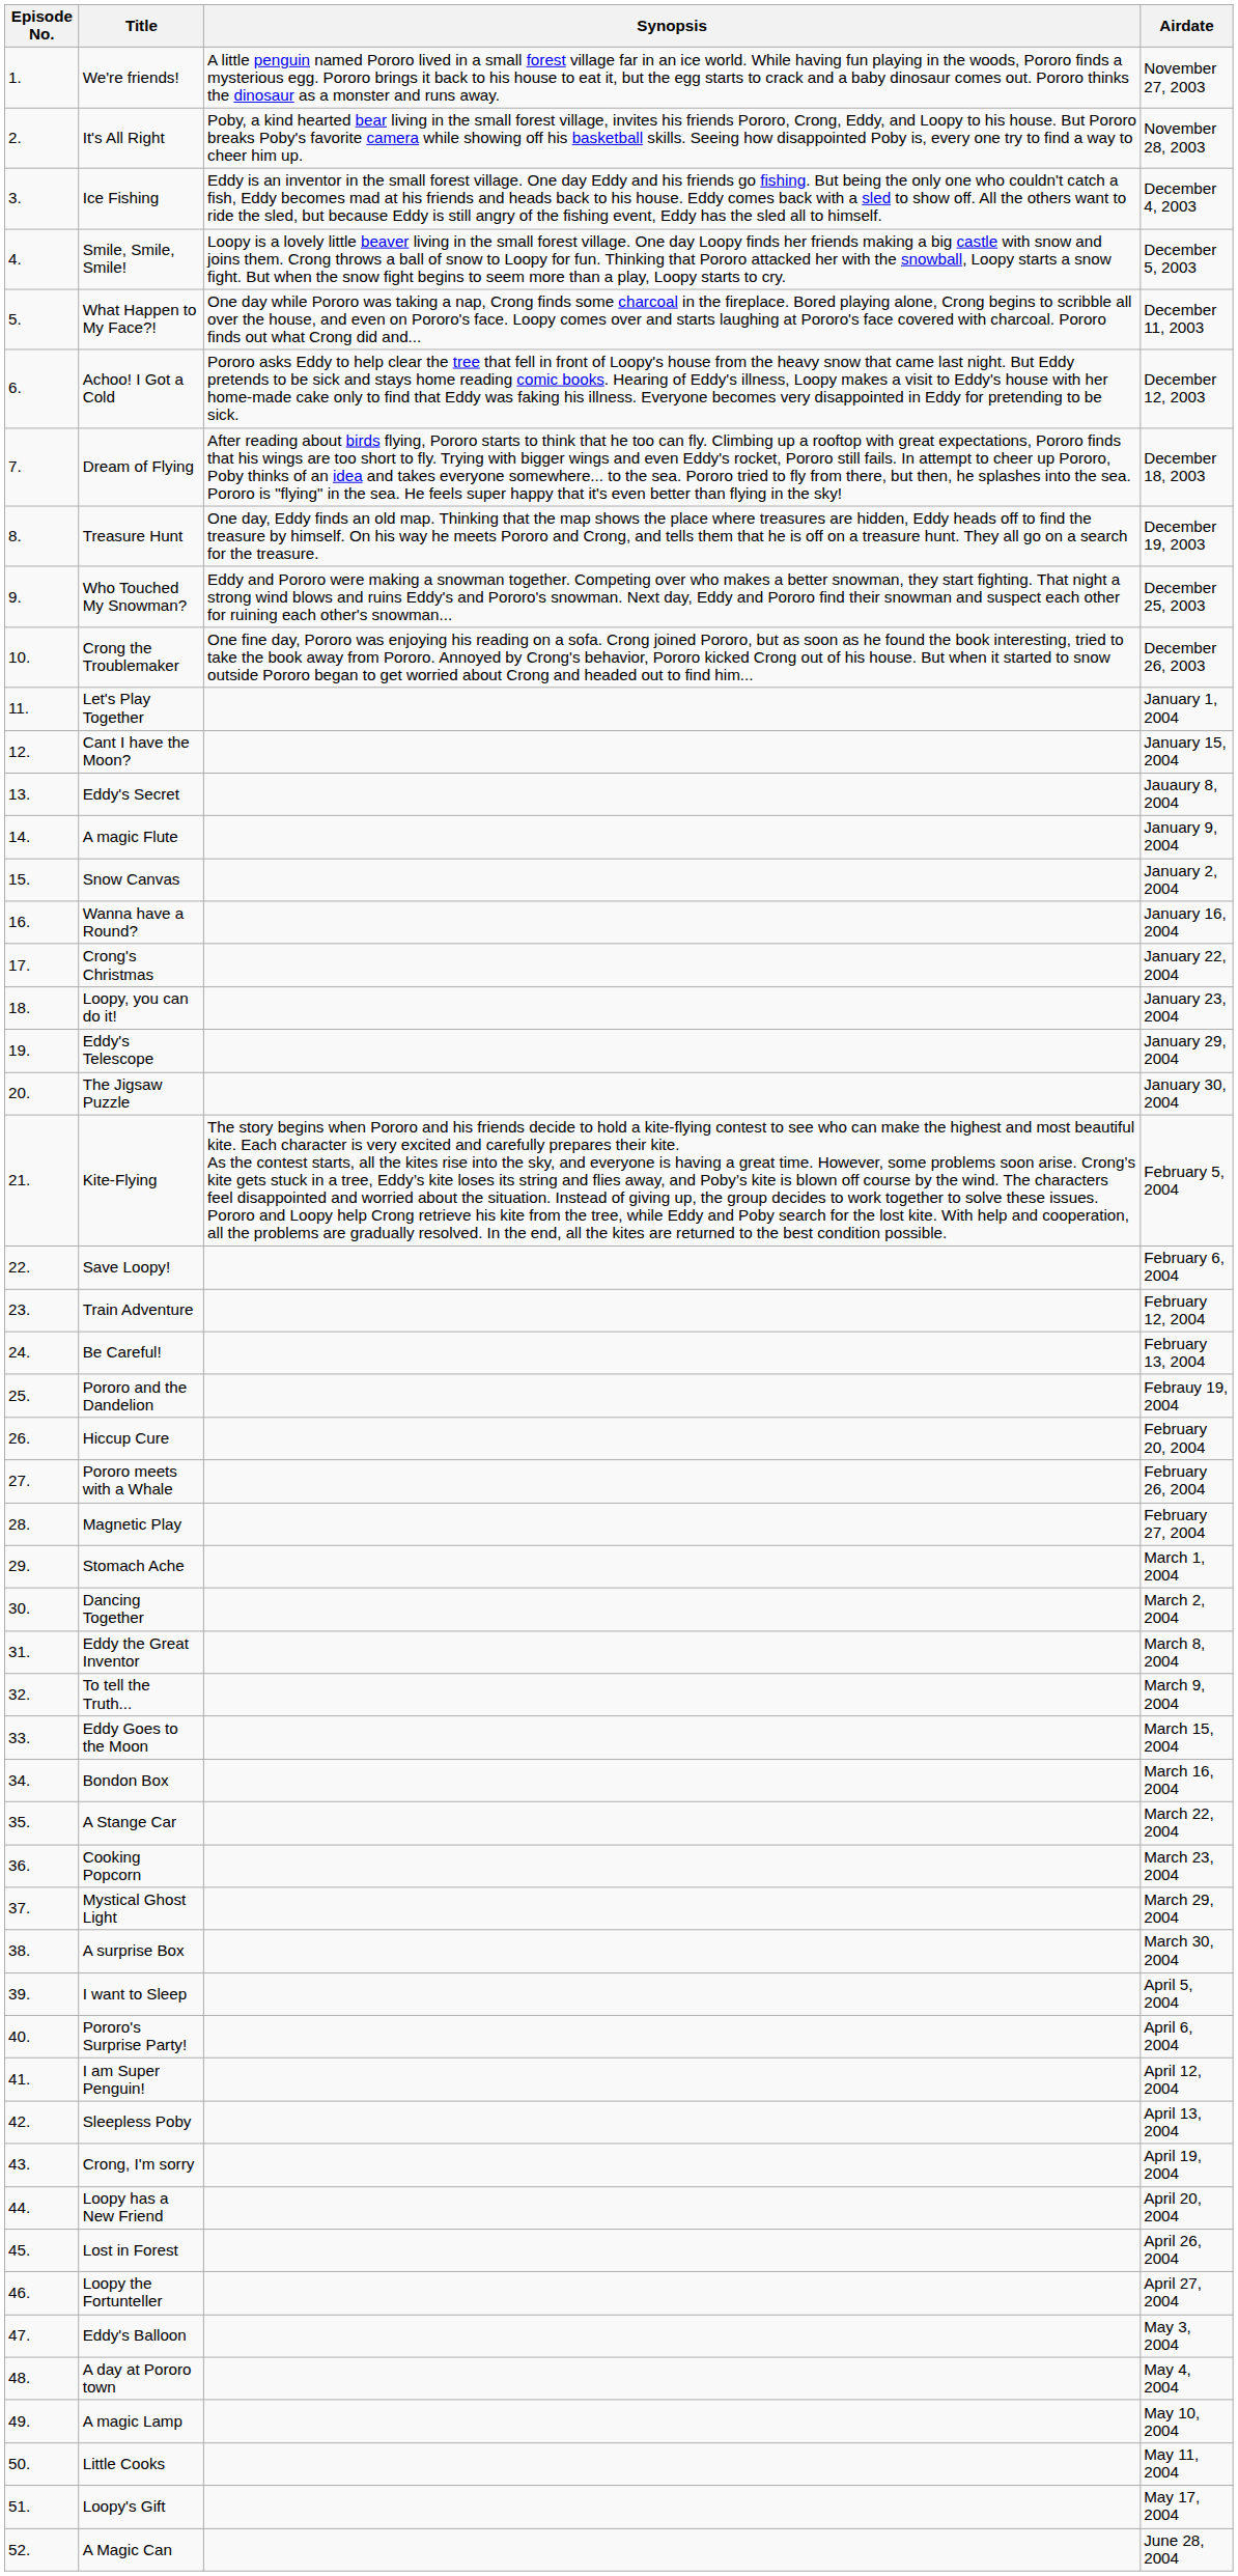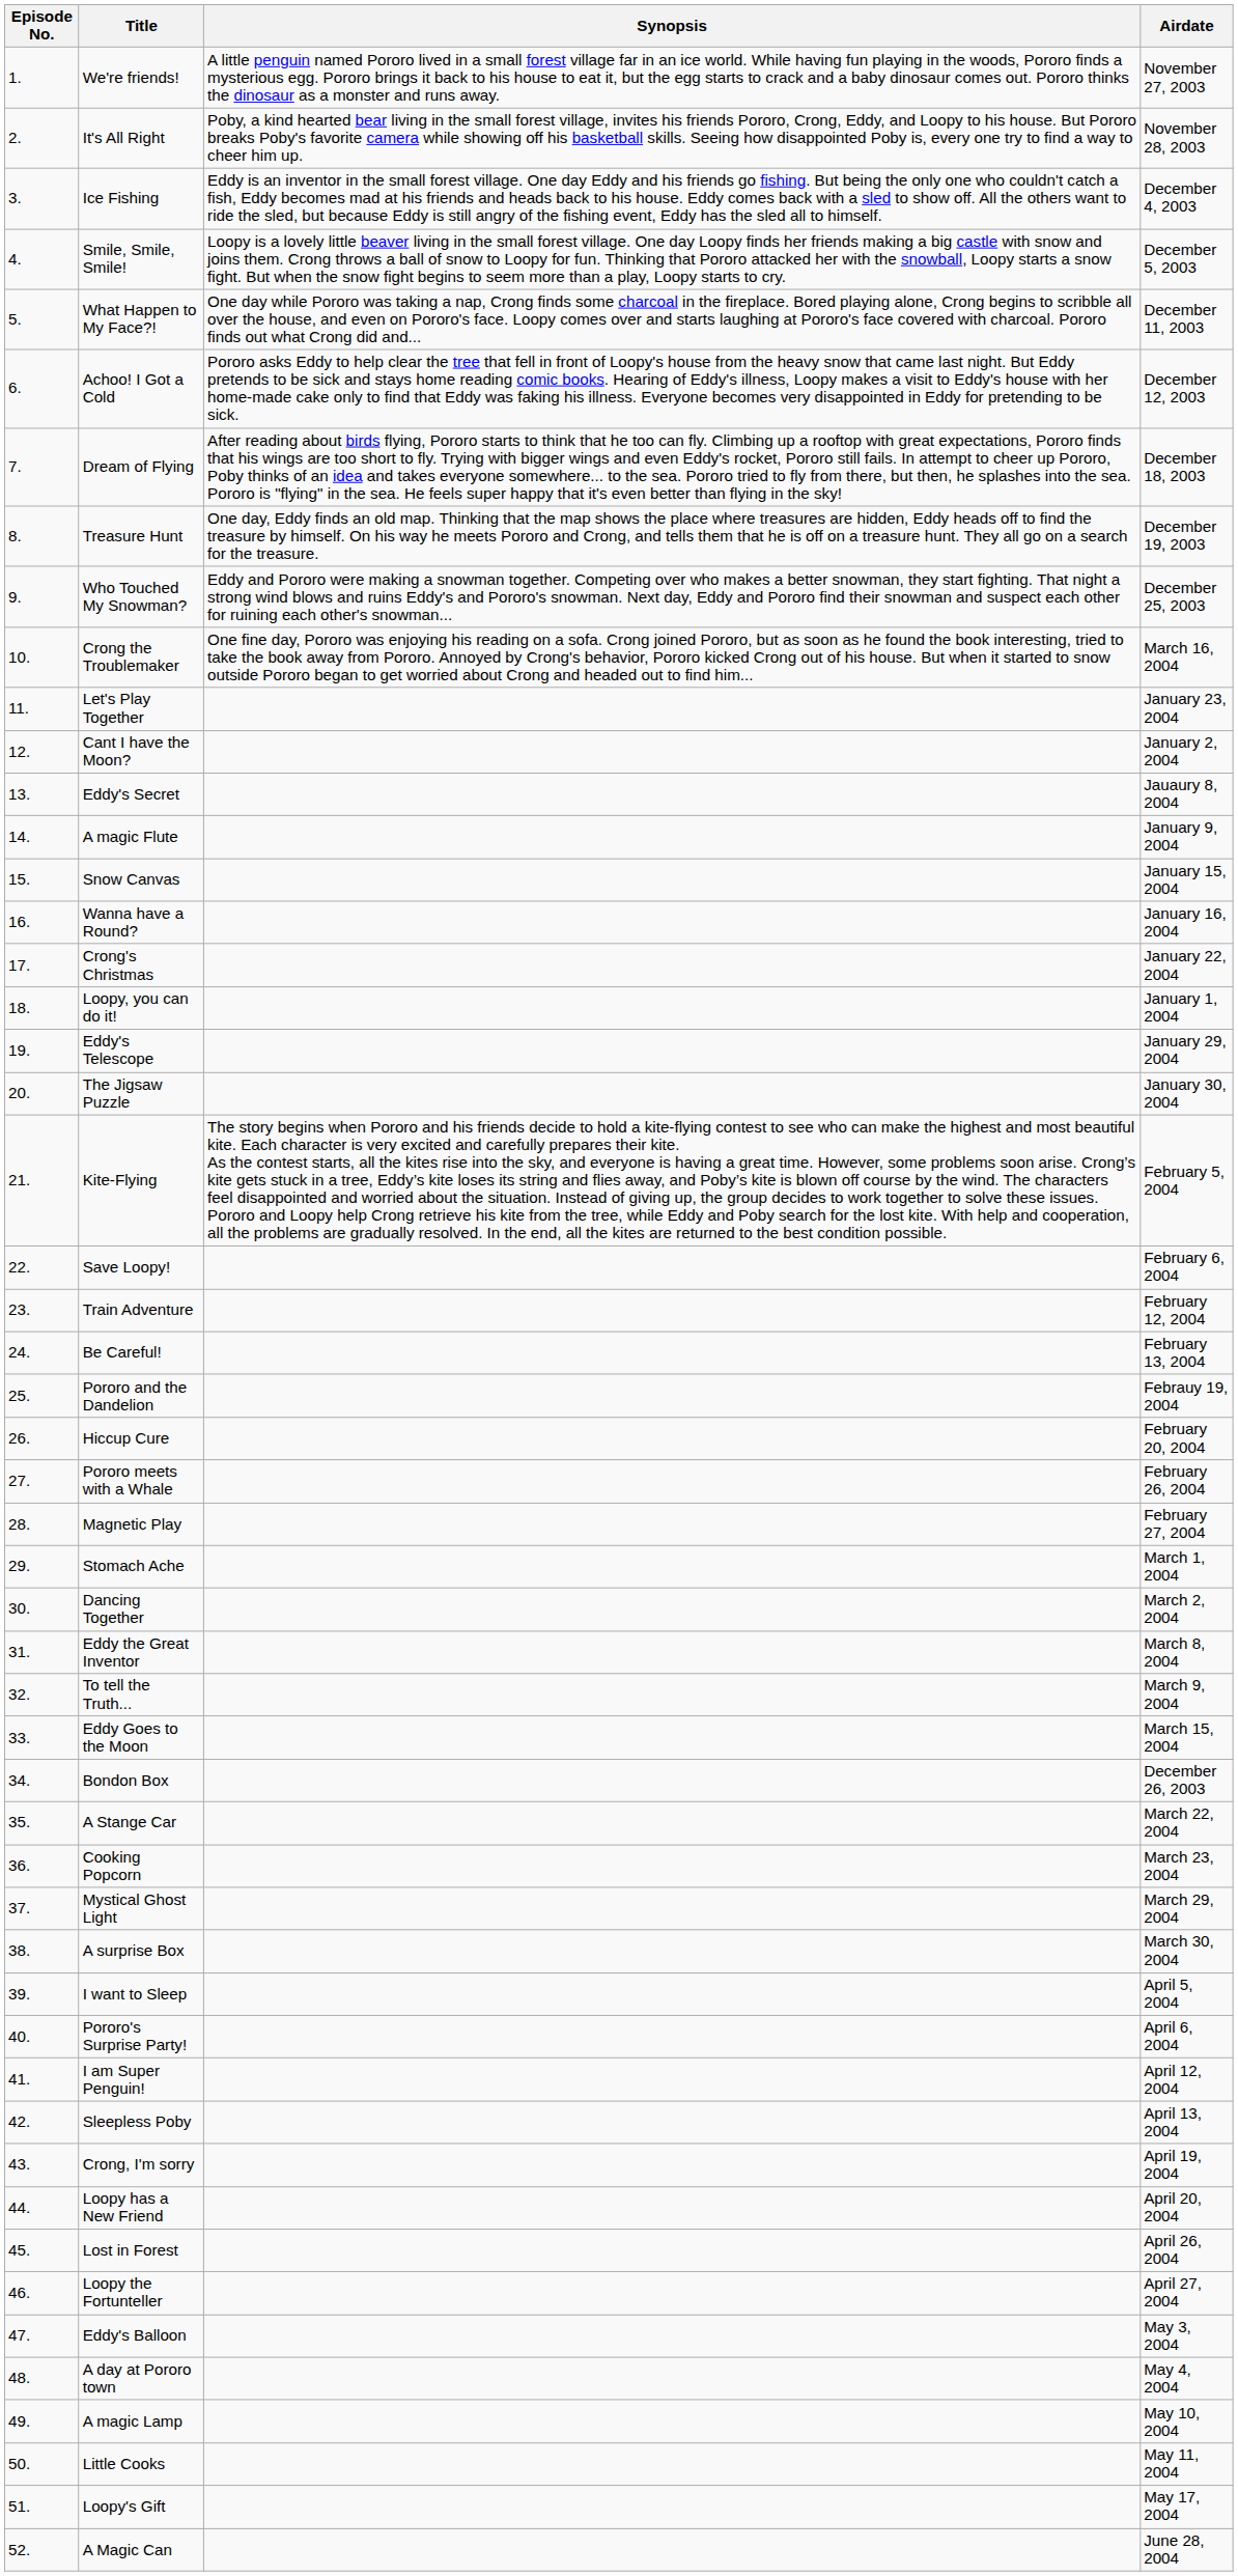Crong the Troublemaker | Airdate: December 26, 2003 -> March 16, 2004
Let's Play Together | Airdate: January 1, 2004 -> January 23, 2004
Cant I have the Moon? | Airdate: January 15, 2004 -> January 2, 2004
Snow Canvas | Airdate: January 2, 2004 -> January 15, 2004
Loopy, you can do it! | Airdate: January 23, 2004 -> January 1, 2004
Bondon Box | Airdate: March 16, 2004 -> December 26, 2003
